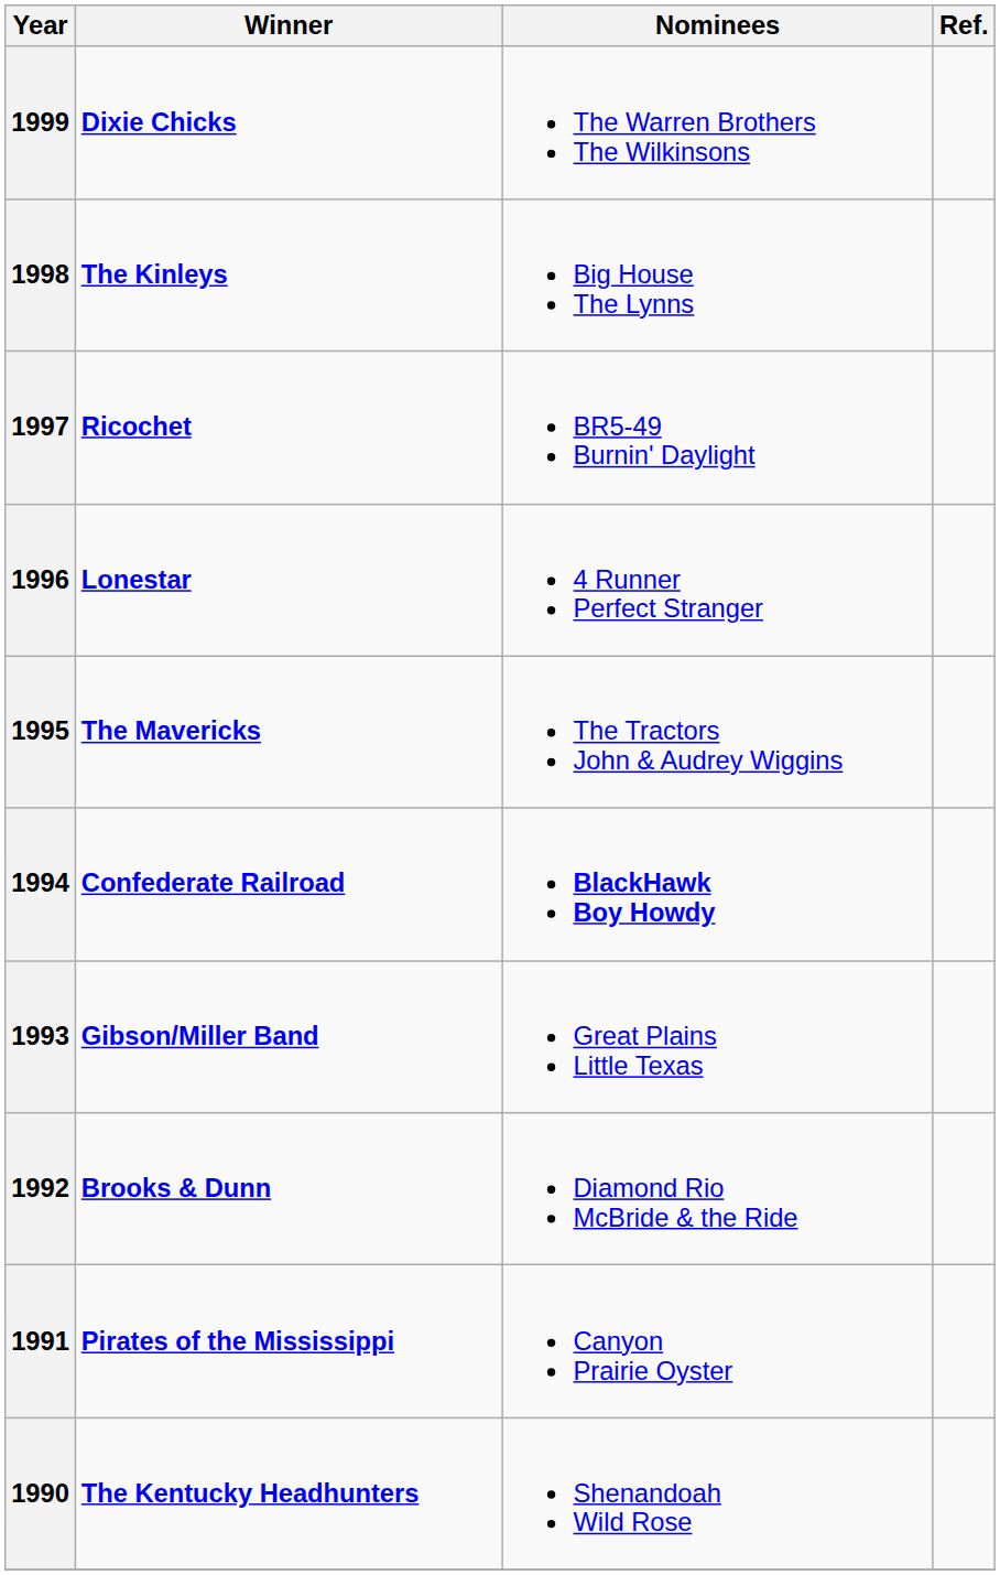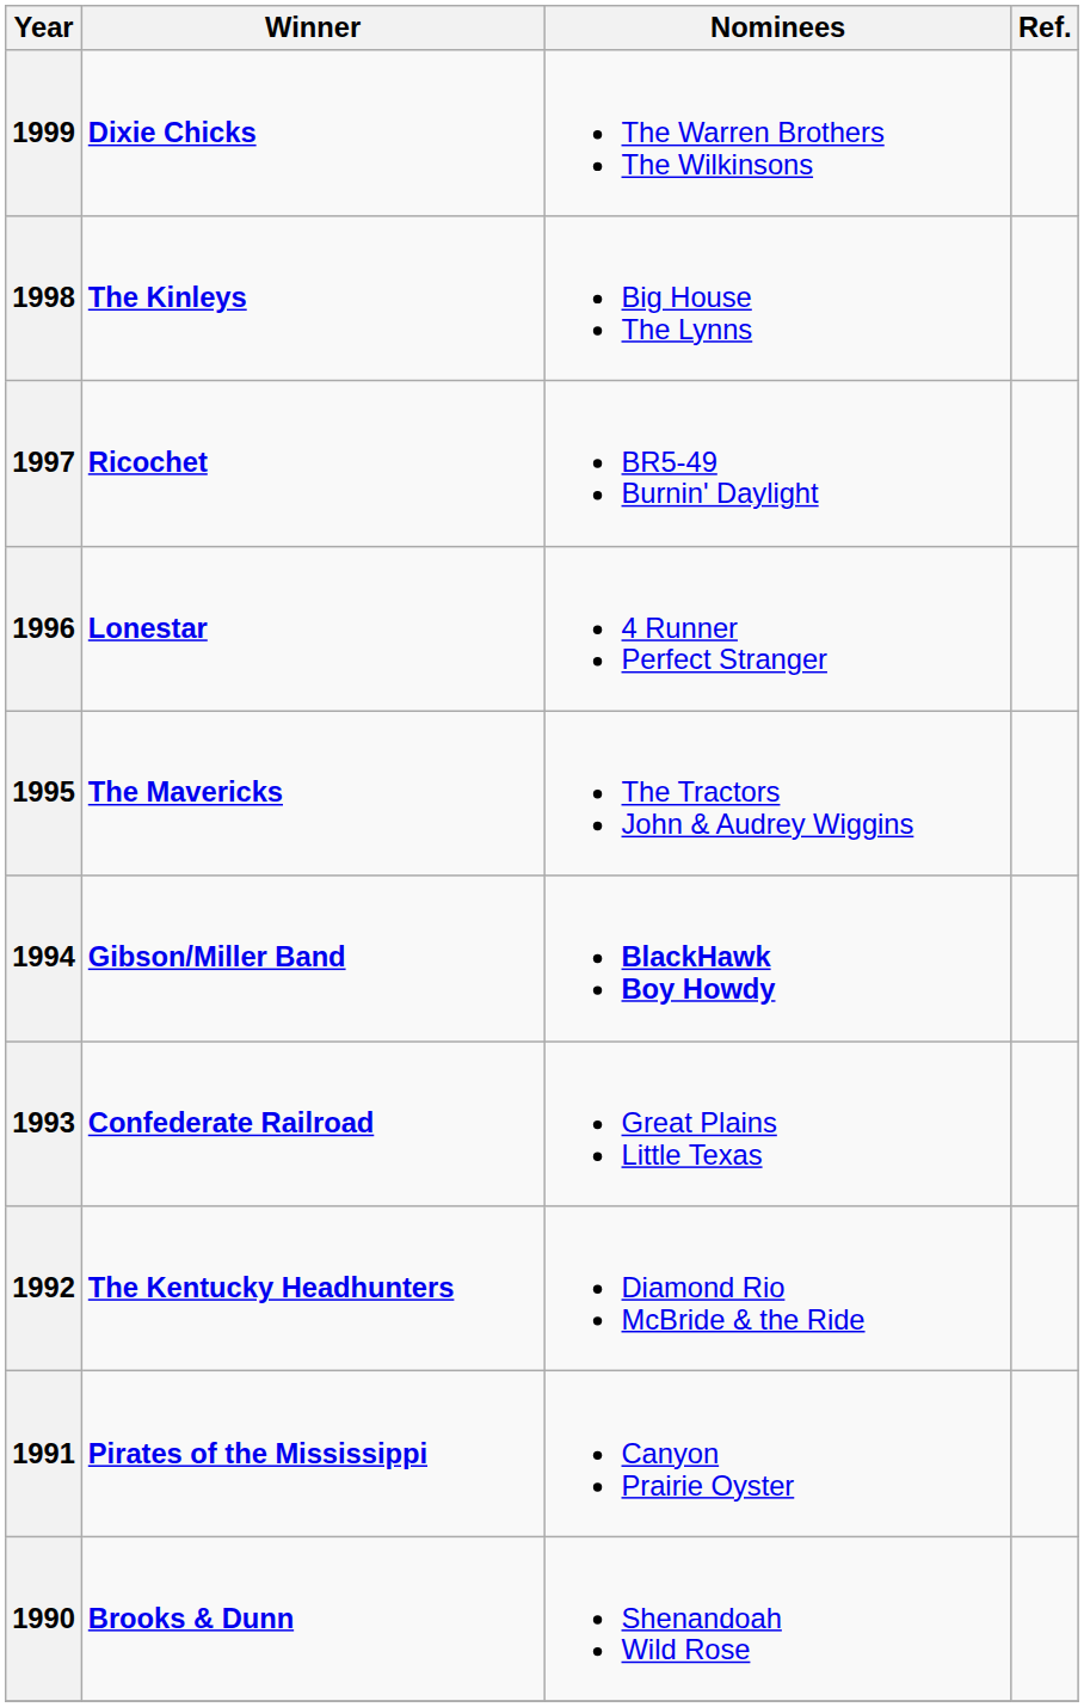1994 | Winner: Confederate Railroad -> Gibson/Miller Band
1993 | Winner: Gibson/Miller Band -> Confederate Railroad
1992 | Winner: Brooks & Dunn -> The Kentucky Headhunters
1990 | Winner: The Kentucky Headhunters -> Brooks & Dunn
